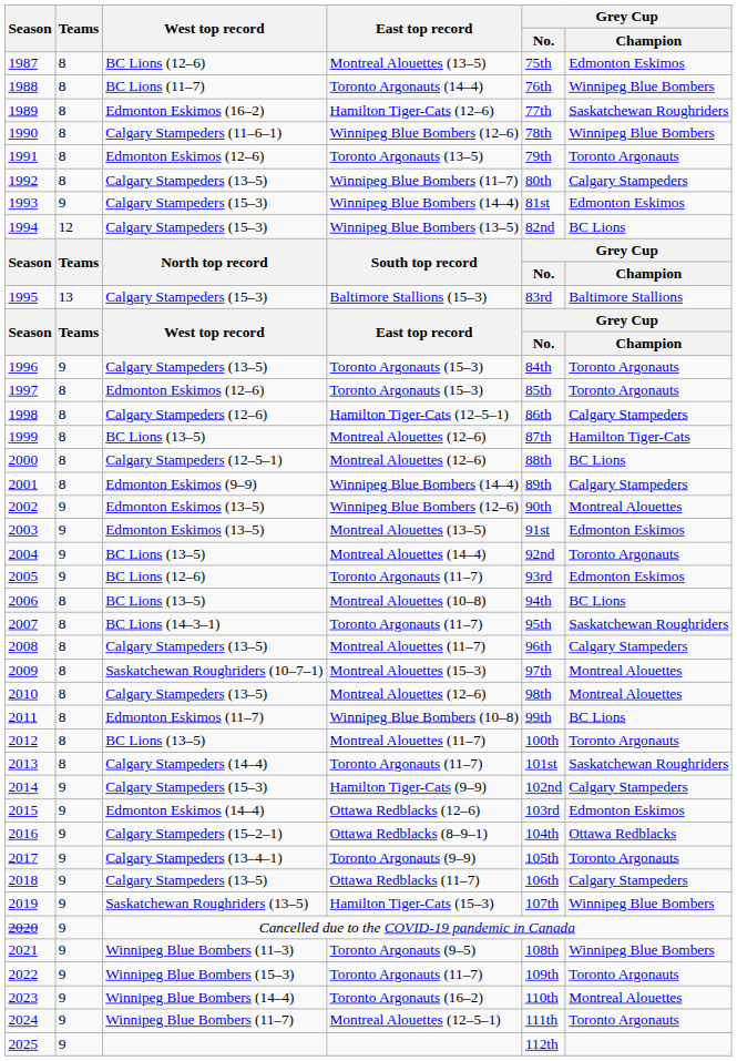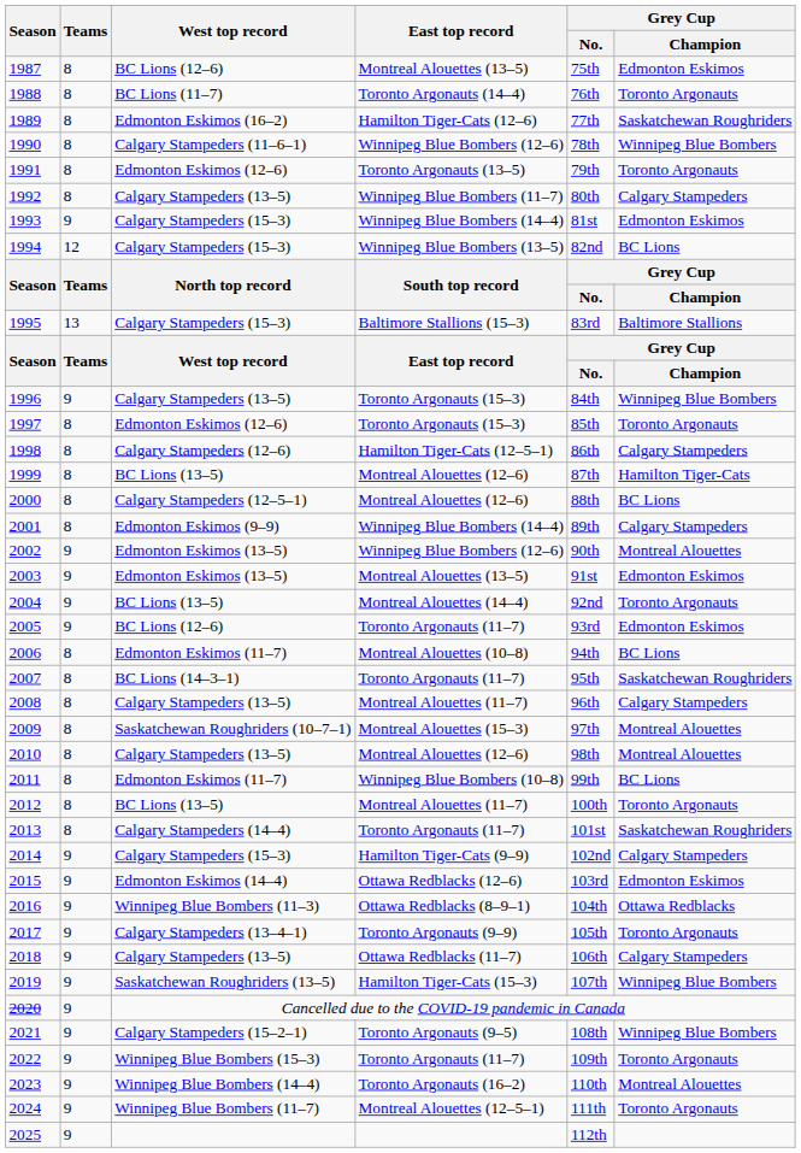1988 | Grey Cup / Champion: Winnipeg Blue Bombers -> Toronto Argonauts
1996 | Grey Cup / Champion: Toronto Argonauts -> Winnipeg Blue Bombers
2006 | West top record: BC Lions (13–5) -> Edmonton Eskimos (11–7)
2016 | West top record: Calgary Stampeders (15–2–1) -> Winnipeg Blue Bombers (11–3)
2021 | West top record: Winnipeg Blue Bombers (11–3) -> Calgary Stampeders (15–2–1)
